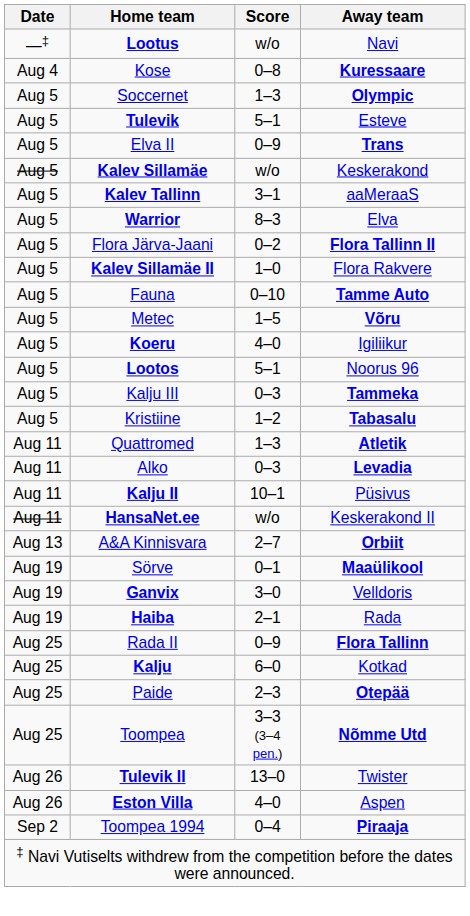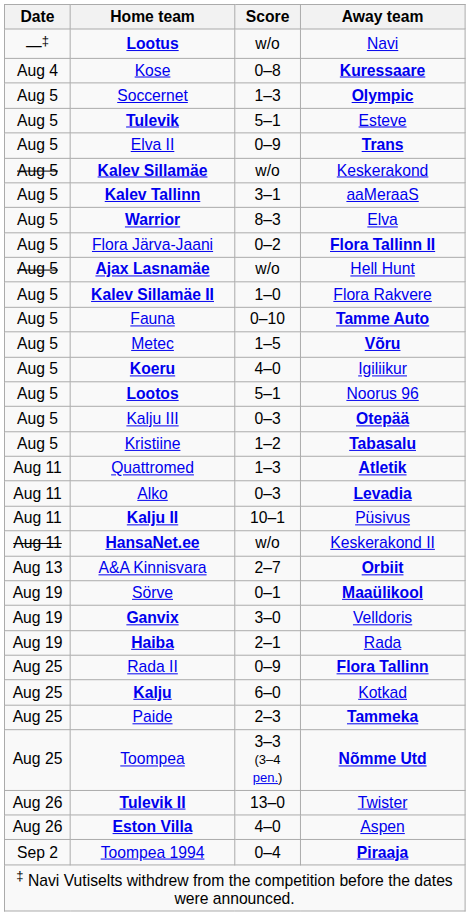+ row: Aug 5 | Ajax Lasnamäe | w/o | Hell Hunt
Kalju III | Away team: Tammeka -> Otepää
Paide | Away team: Otepää -> Tammeka
